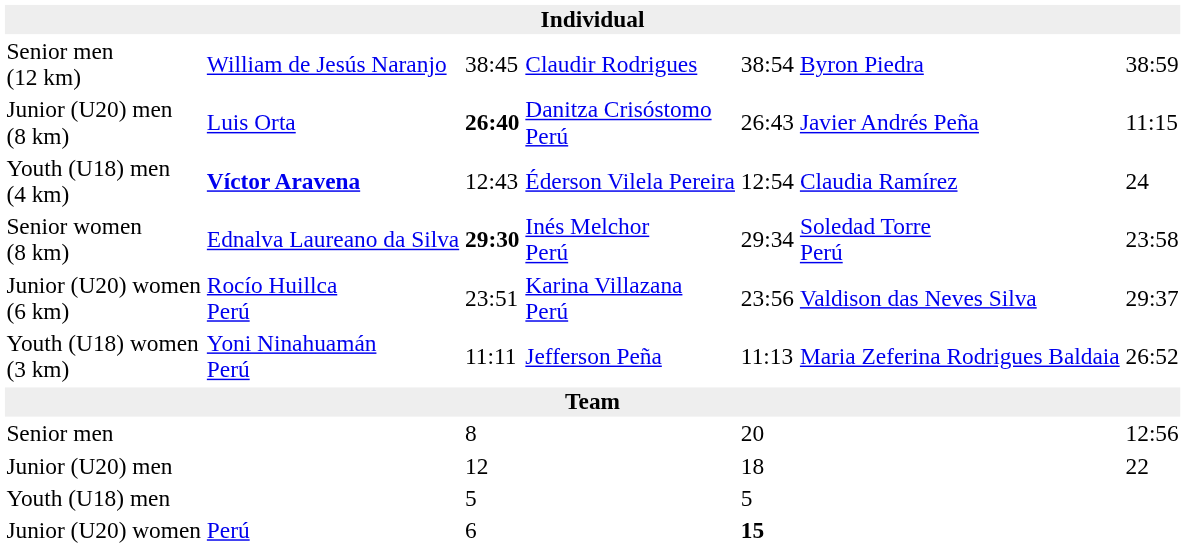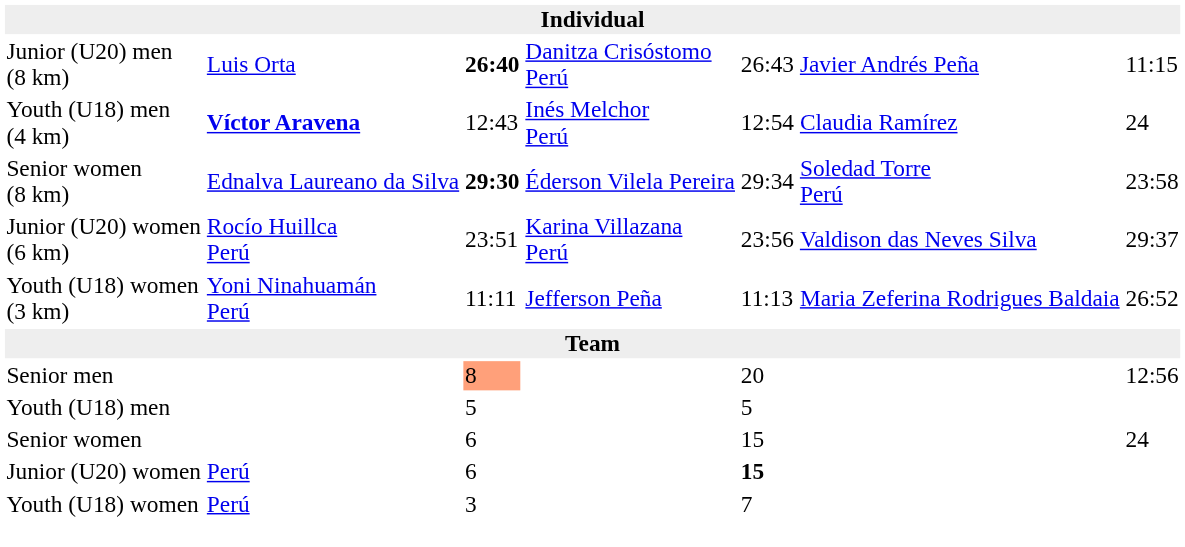- row: Senior men (12 km) | William de Jesús Naranjo | 38:45 | Claudir Rodrigues | 38:54 | Byron Piedra | 38:59
Youth (U18) men (4 km) | column 4: Éderson Vilela Pereira -> Inés Melchor Perú
Senior women (8 km) | column 4: Inés Melchor Perú -> Éderson Vilela Pereira
Senior men | column 3: no background -> lightsalmon background
- row: Junior (U20) men | 12 | 18 | 22
+ row: Senior women | 6 | 15 | 24
+ row: Youth (U18) women | Perú | 3 | 7
